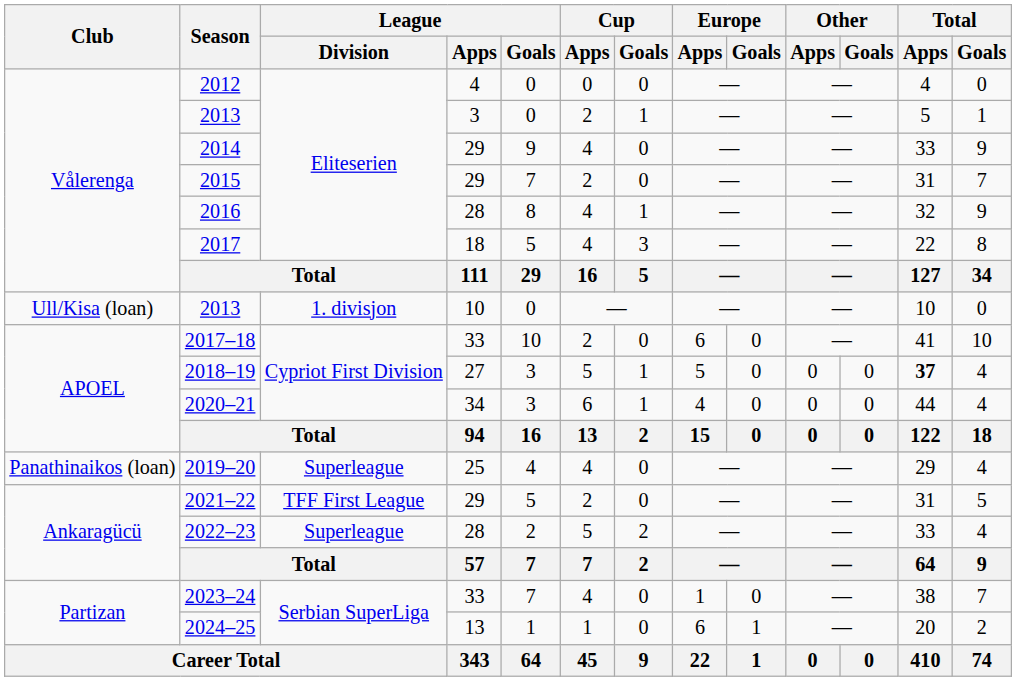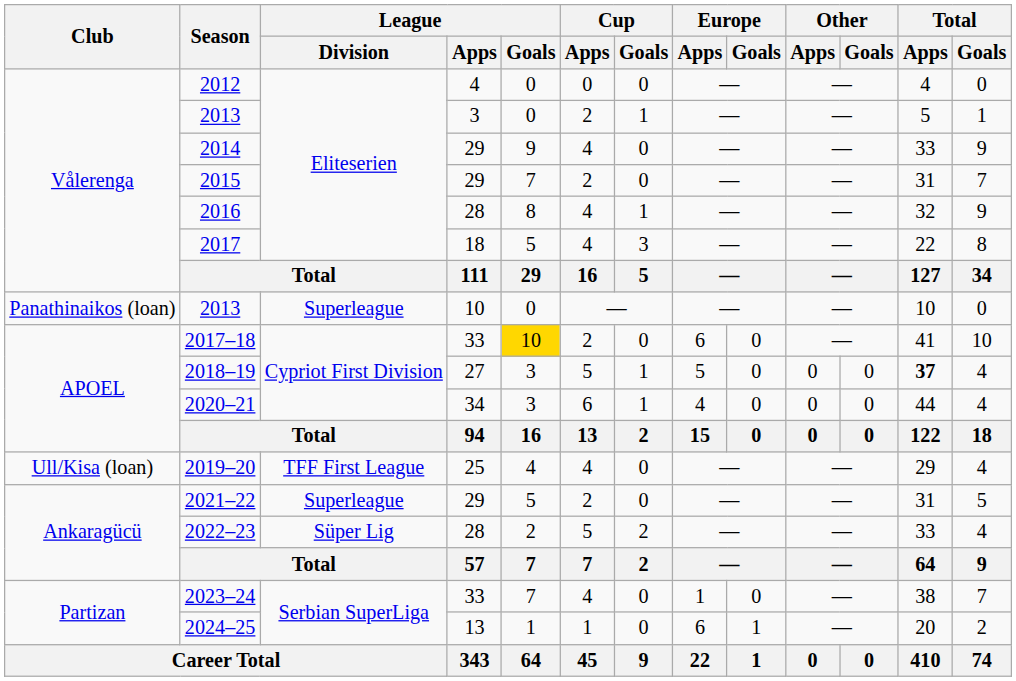2013 / 10 | Club: Ull/Kisa (loan) -> Panathinaikos (loan)
2013 / 10 | League / Division: 1. divisjon -> Superleague
2017–18 | League / Goals: no background -> gold background
2019–20 | Club: Panathinaikos (loan) -> Ull/Kisa (loan)
2019–20 | League / Division: Superleague -> TFF First League
2021–22 | League / Division: TFF First League -> Superleague
2022–23 | League / Division: Superleague -> Süper Lig
